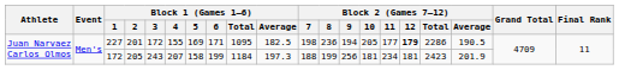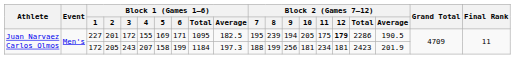227 | Block 2 (Games 7–12) / 7: 198 -> 195
227 | Block 2 (Games 7–12) / 8: 236 -> 239
227 | Block 2 (Games 7–12) / 11: 177 -> 175
